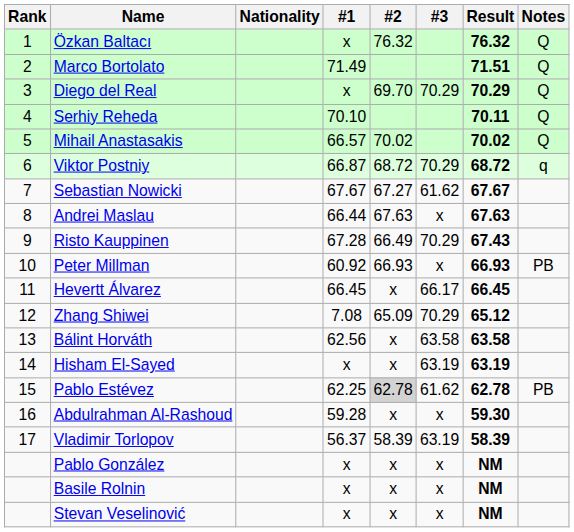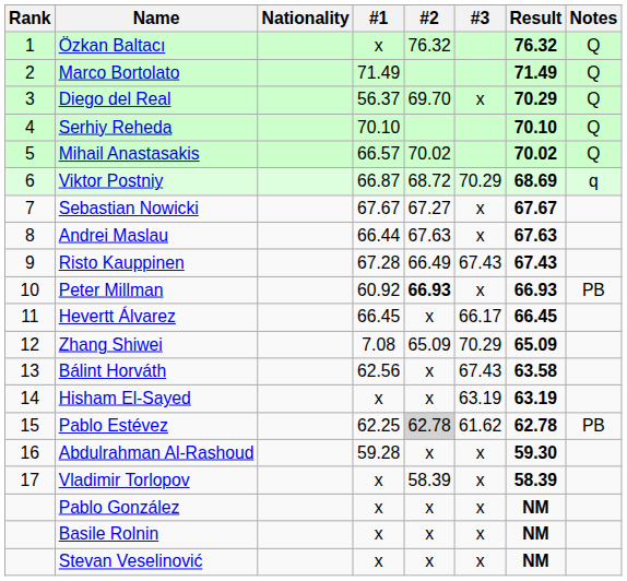Marco Bortolato | Result: 71.51 -> 71.49
Diego del Real | #1: x -> 56.37
Diego del Real | #3: 70.29 -> x
Serhiy Reheda | Result: 70.11 -> 70.10
Viktor Postniy | Result: 68.72 -> 68.69
Sebastian Nowicki | #3: 61.62 -> x
Risto Kauppinen | #3: 70.29 -> 67.43
Peter Millman | #2: normal -> bold
Zhang Shiwei | Result: 65.12 -> 65.09
Bálint Horváth | #3: 63.58 -> 67.43
Vladimir Torlopov | #1: 56.37 -> x
Vladimir Torlopov | #3: 63.19 -> x
